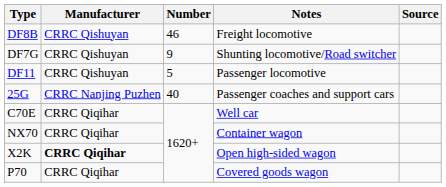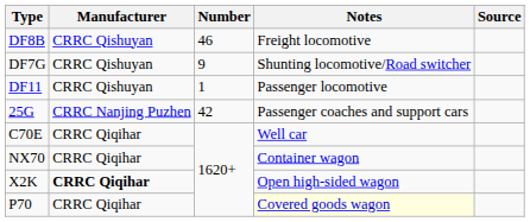DF11 | Number: 5 -> 1
25G | Number: 40 -> 42
P70 | Notes: no background -> lightyellow background
